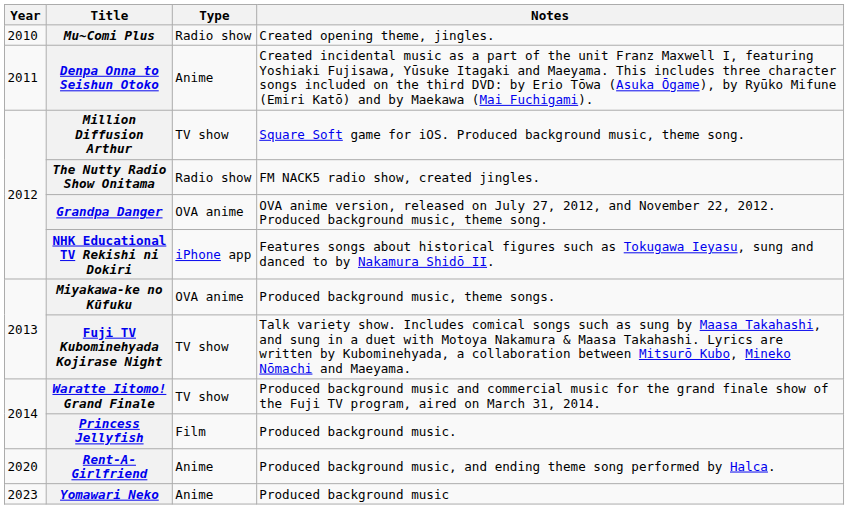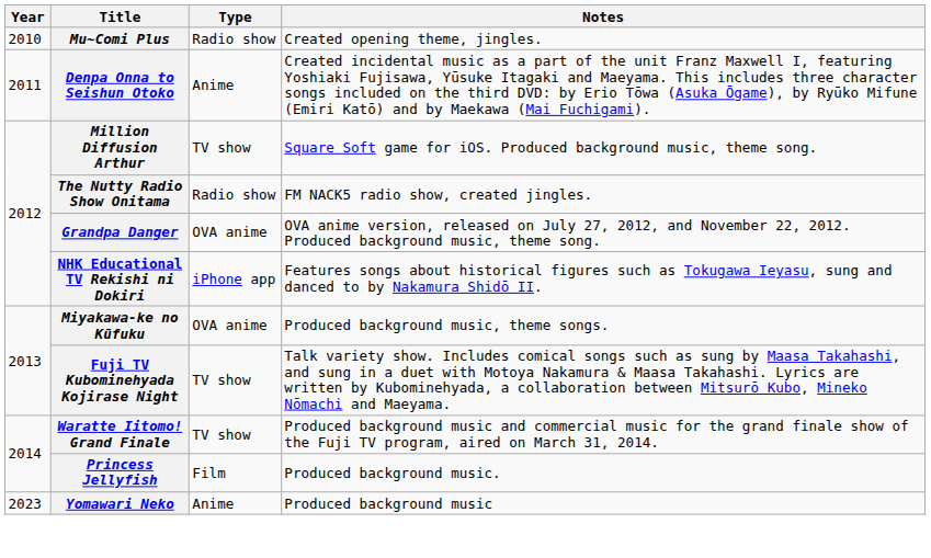- row: 2020 | Rent-A-Girlfriend | Anime | Produced background music, and ending theme song performed by Halca.
